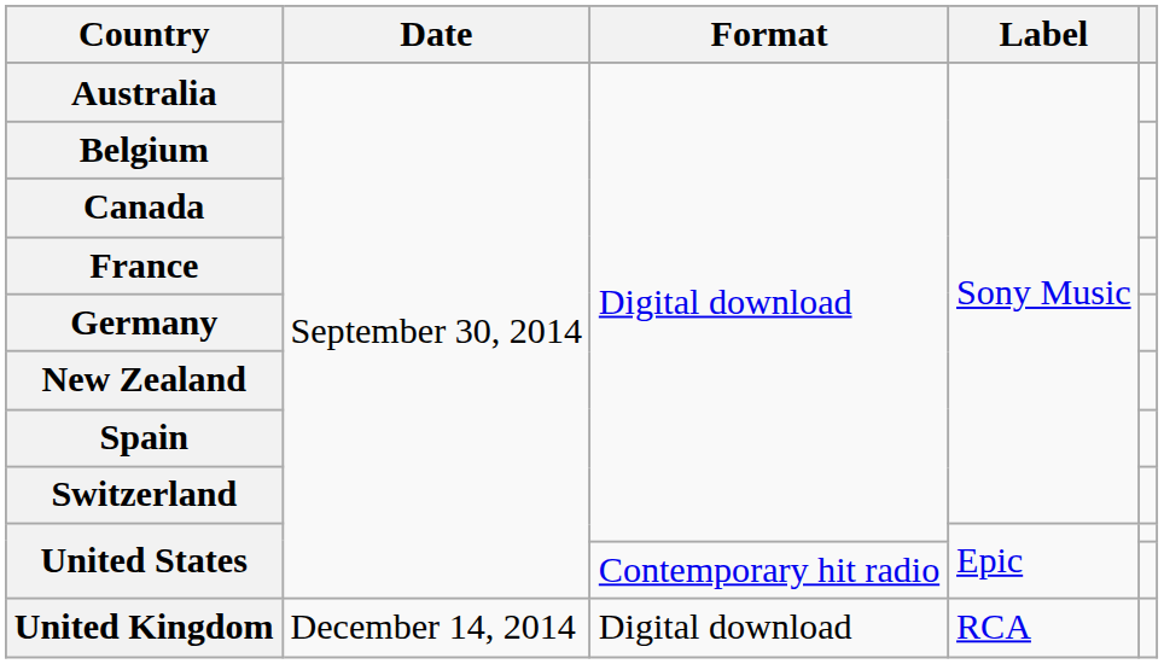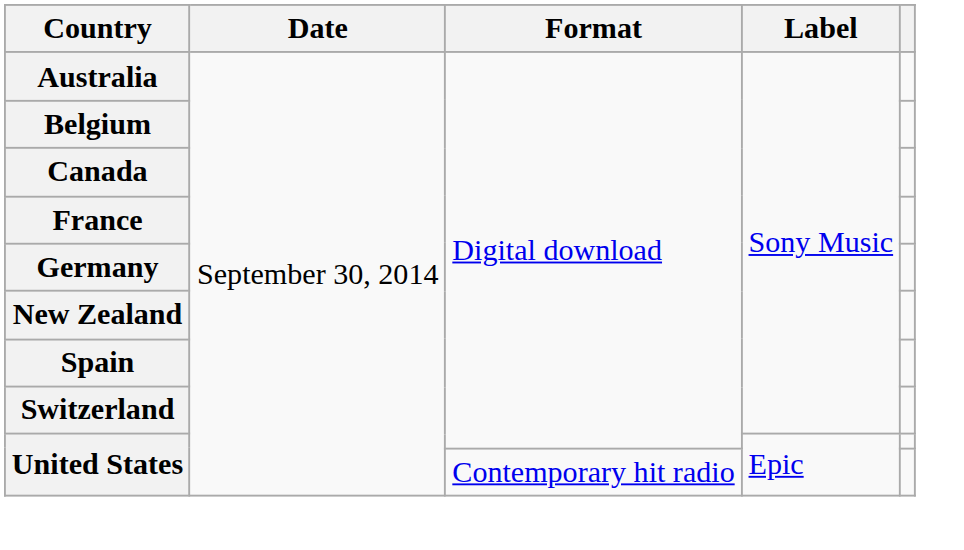- row: United Kingdom | December 14, 2014 | Digital download | RCA
